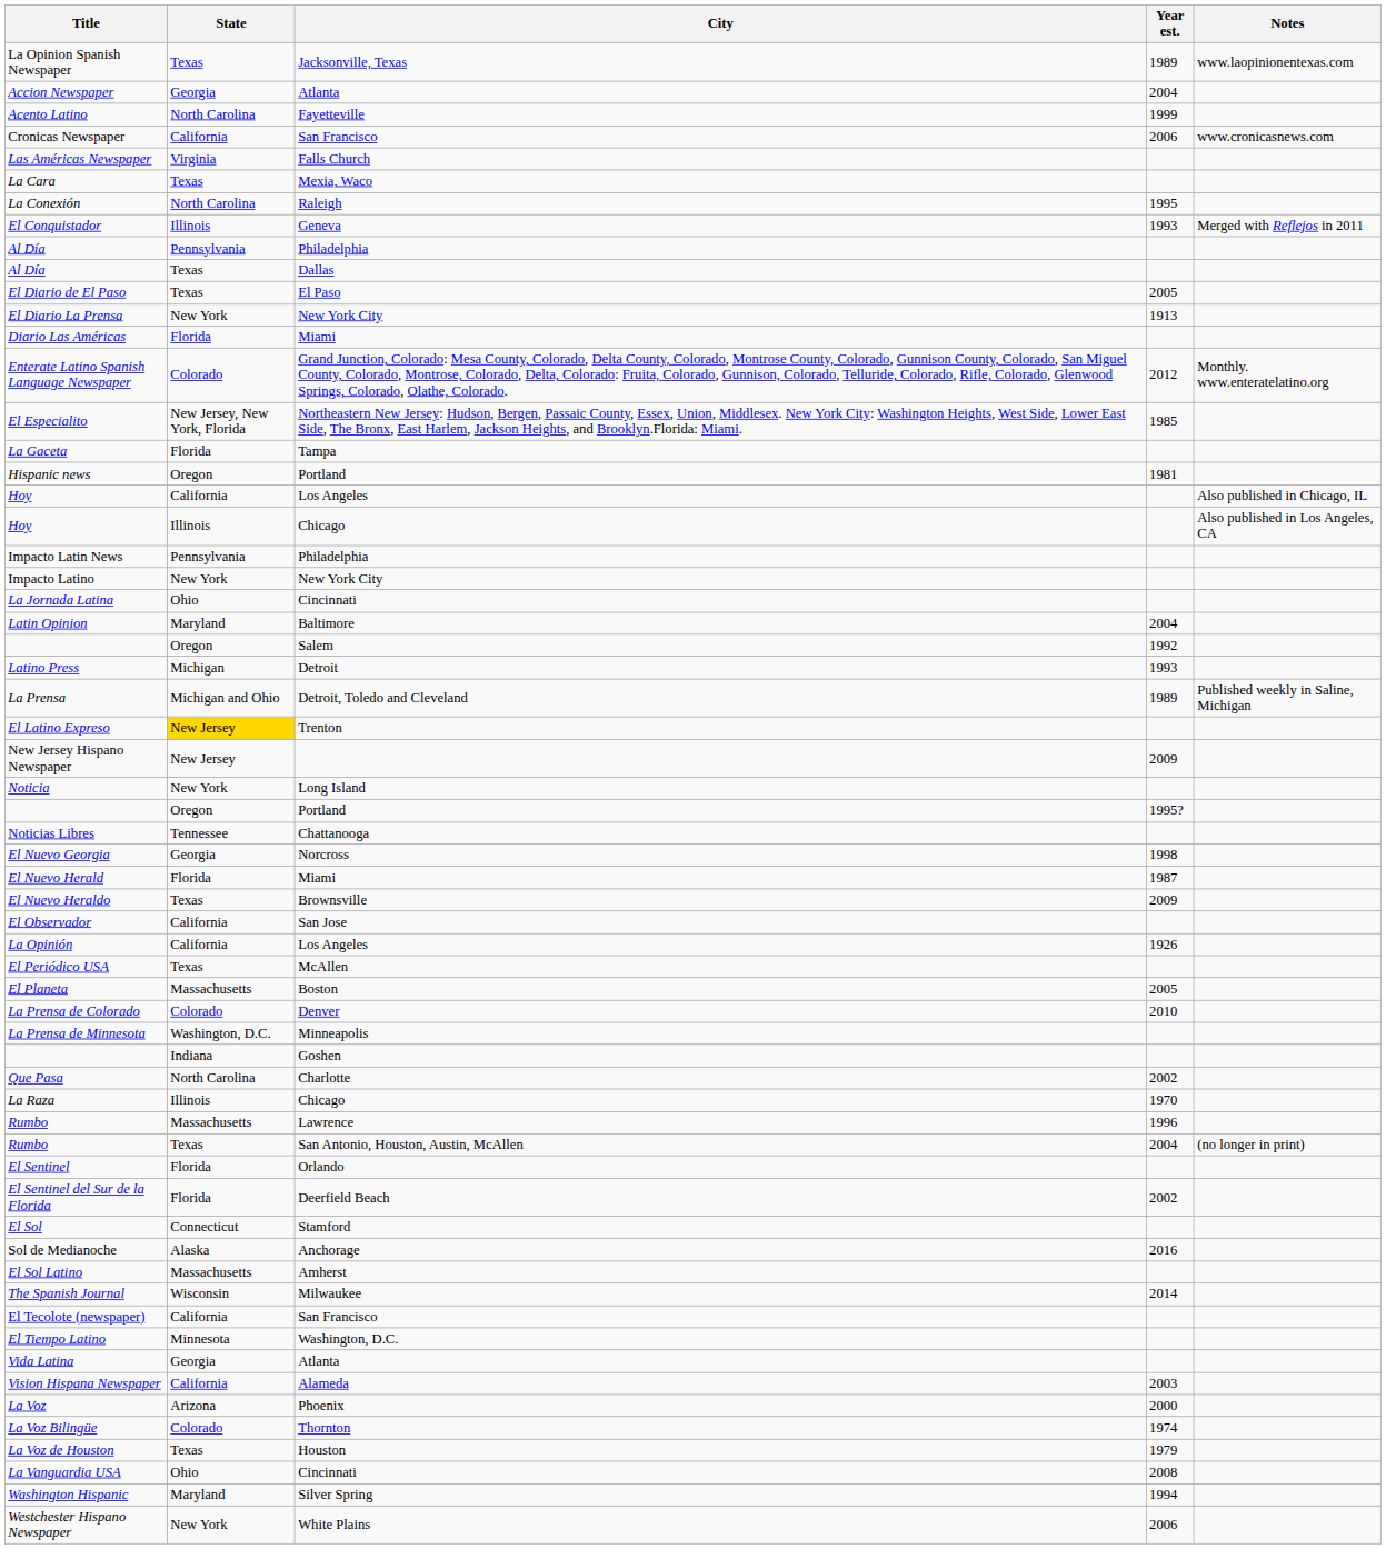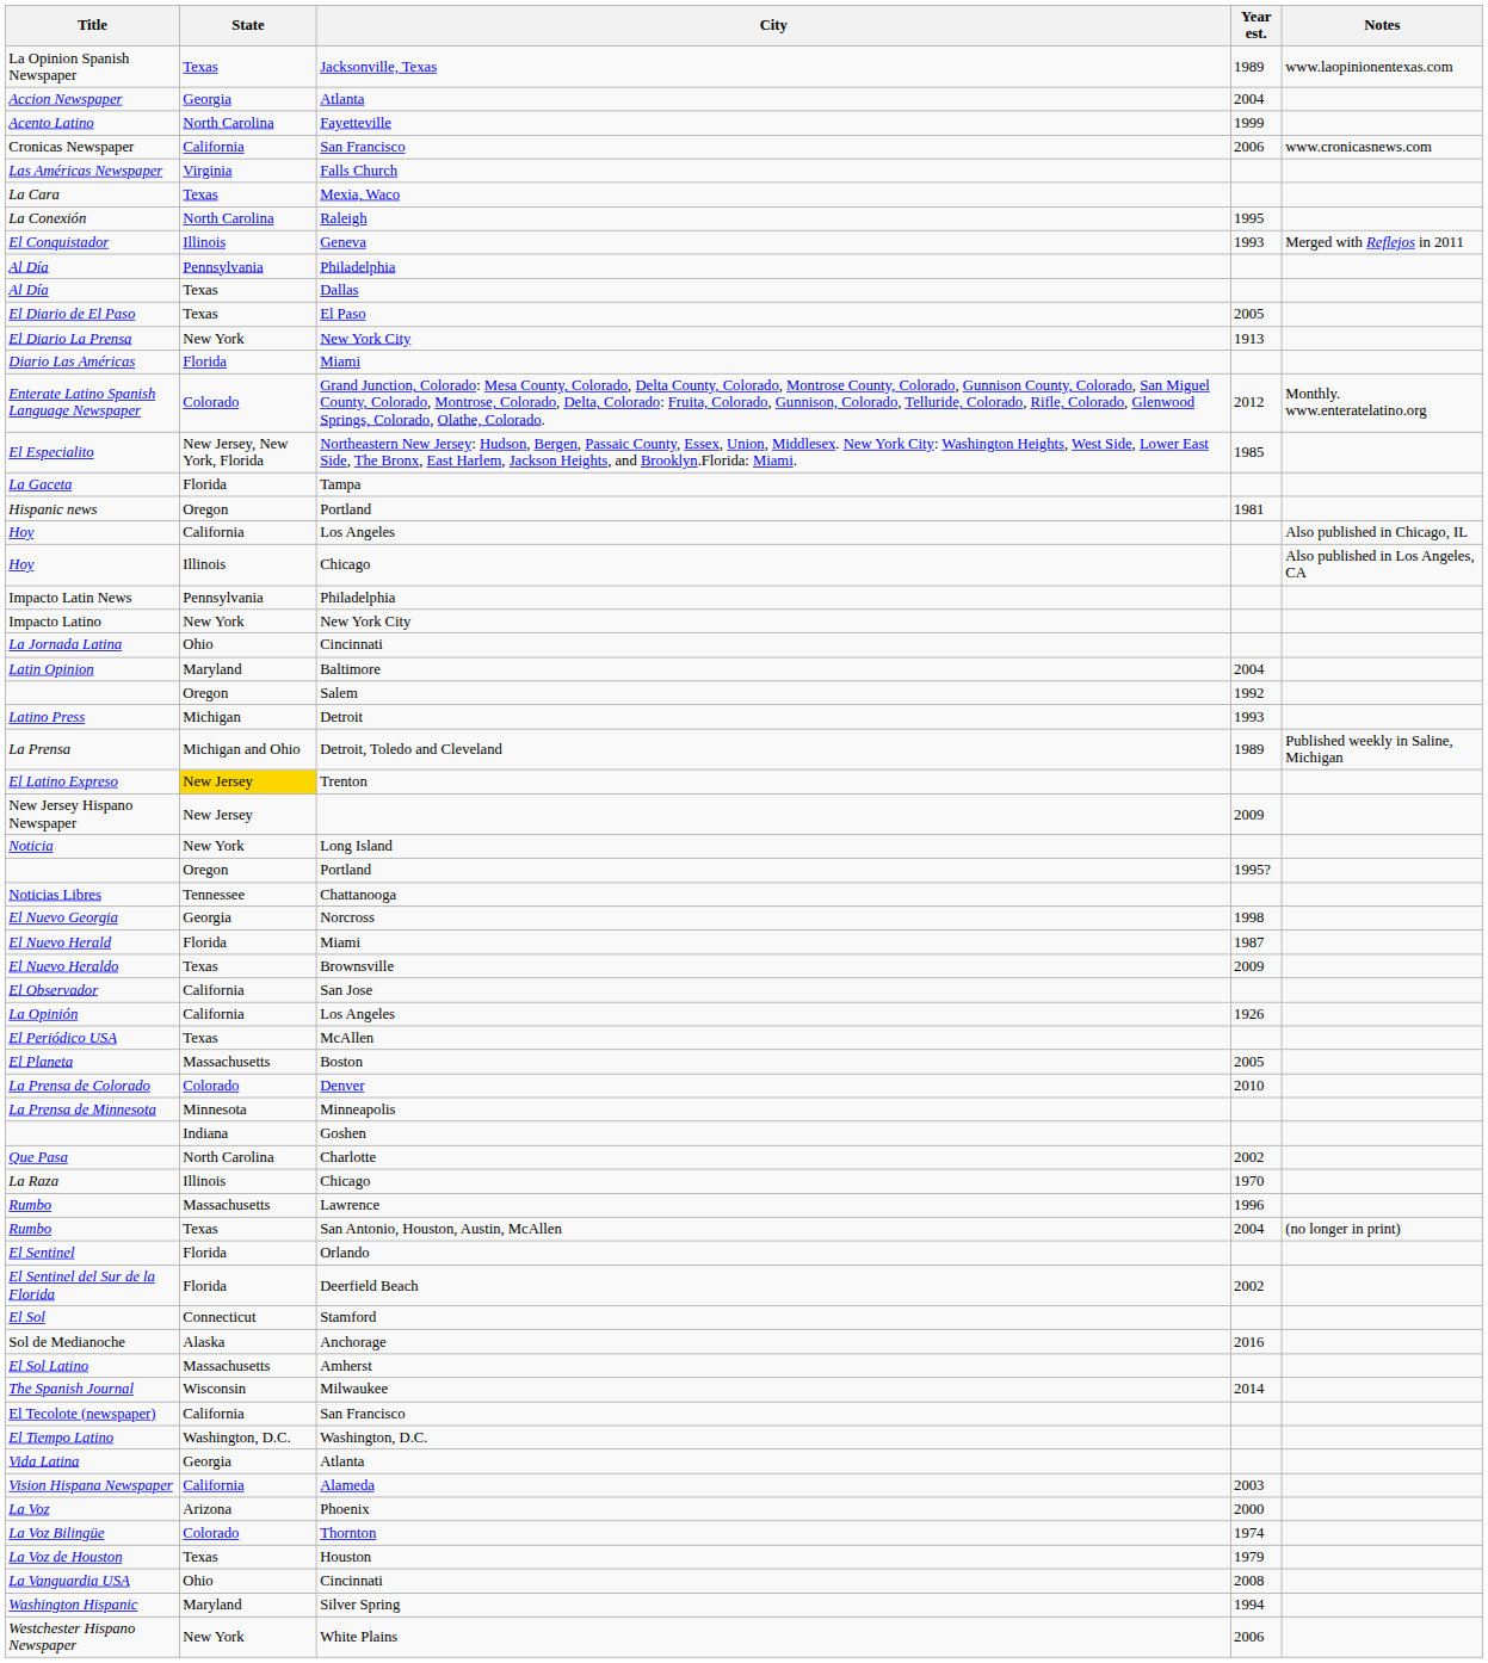La Prensa de Minnesota | State: Washington, D.C. -> Minnesota
El Tiempo Latino | State: Minnesota -> Washington, D.C.
